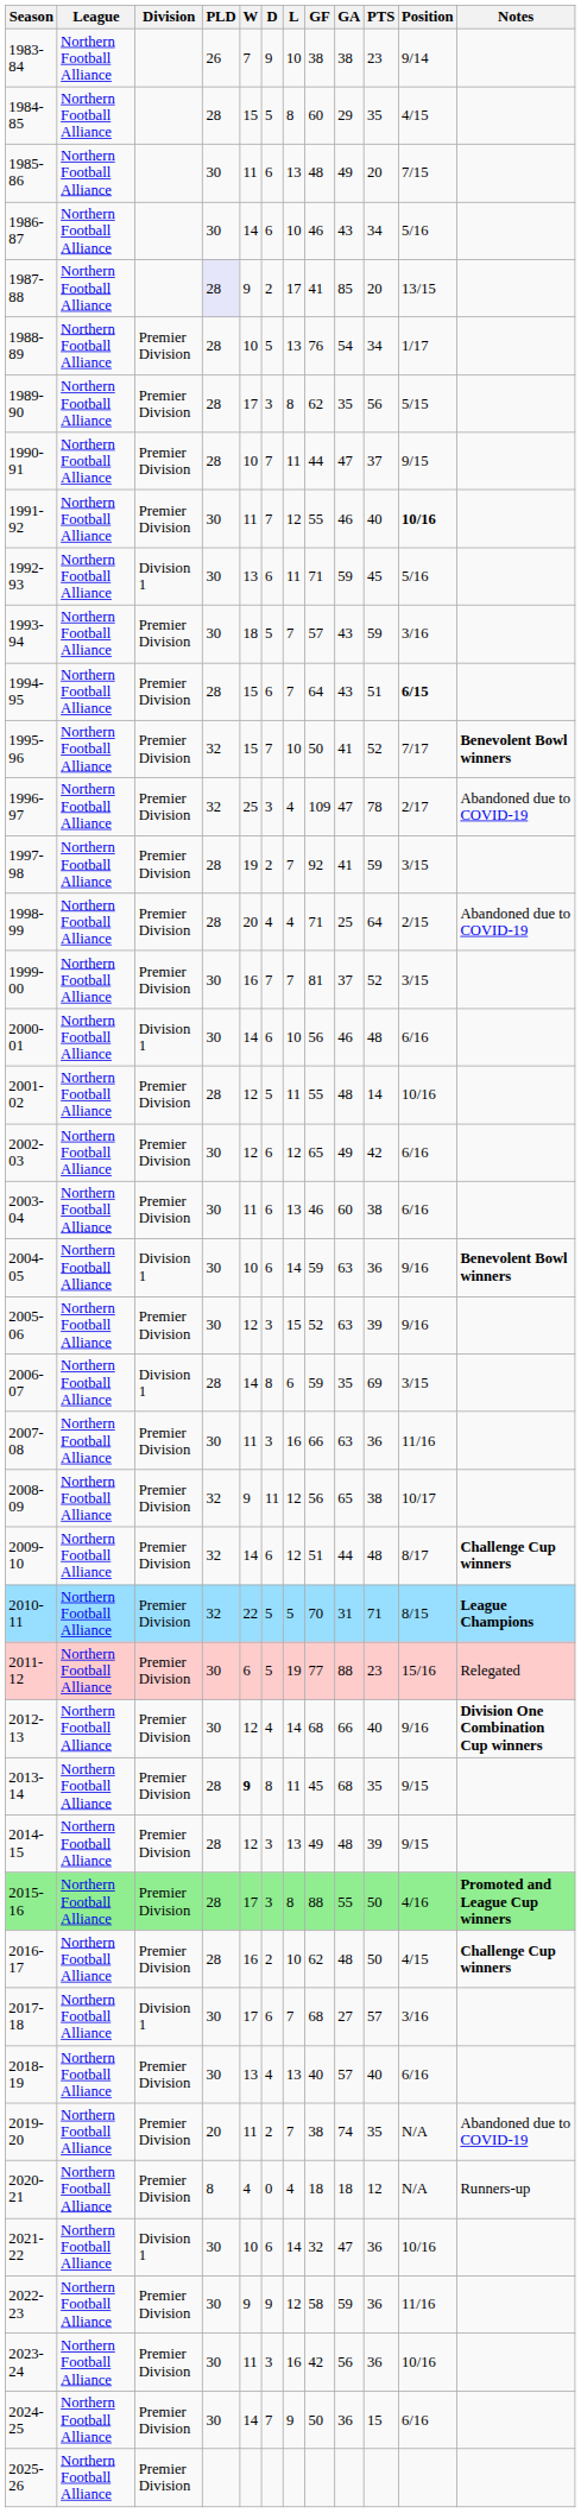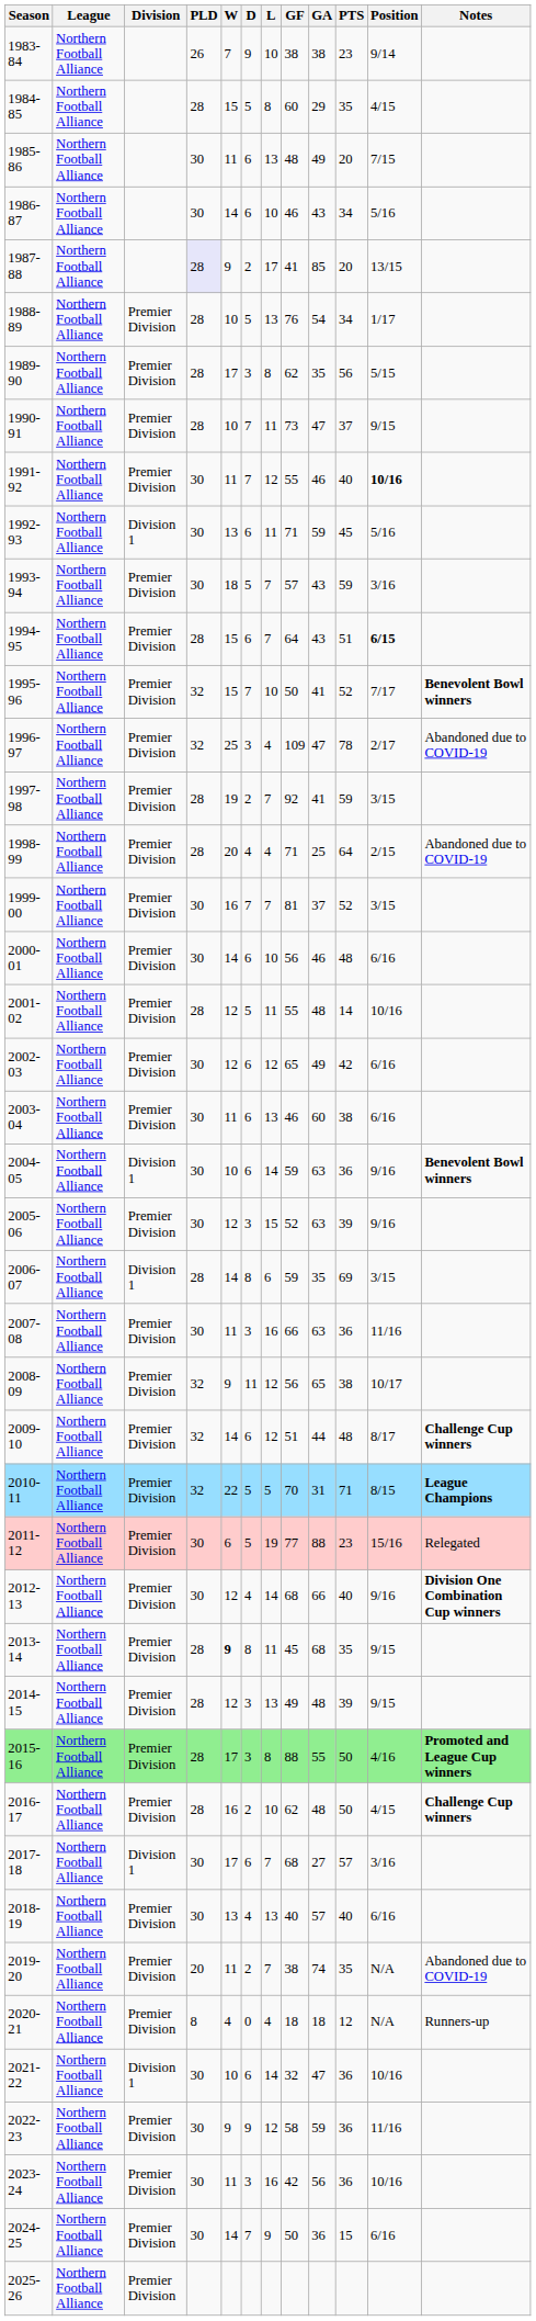1990-91 | GF: 44 -> 73
2000-01 | Division: Division 1 -> Premier Division
